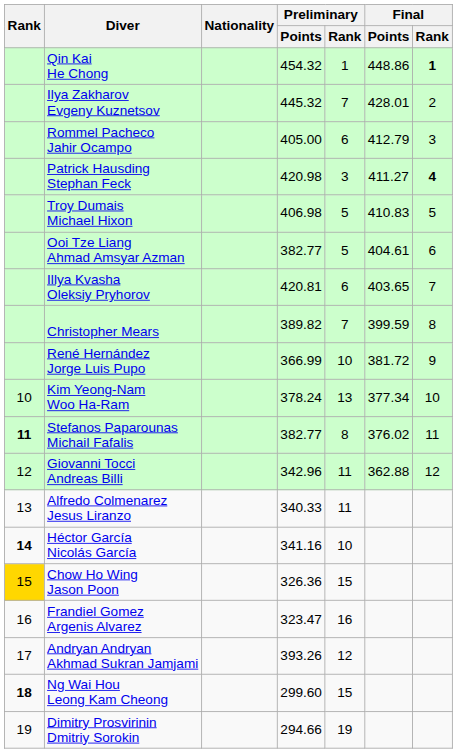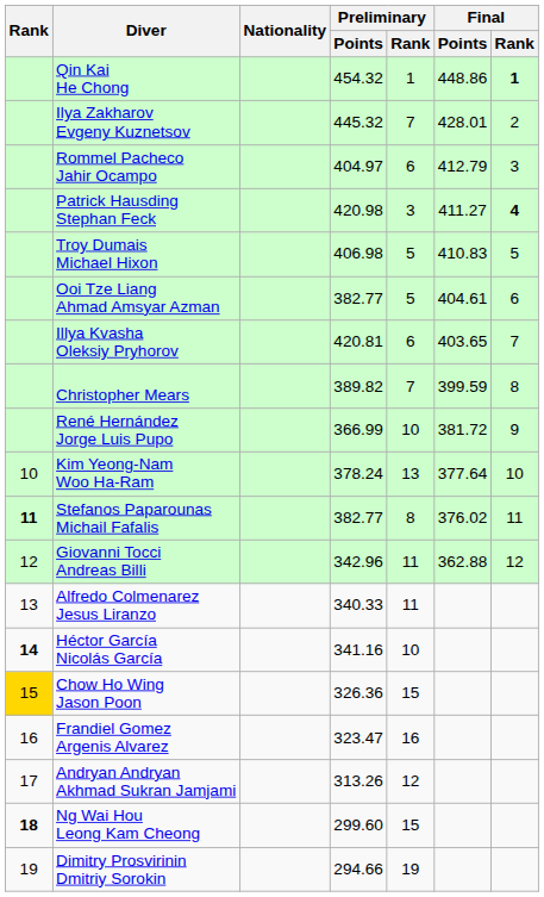Rommel Pacheco Jahir Ocampo | Preliminary / Points: 405.00 -> 404.97
Kim Yeong-Nam Woo Ha-Ram | Final / Points: 377.34 -> 377.64
Andryan Andryan Akhmad Sukran Jamjami | Preliminary / Points: 393.26 -> 313.26
